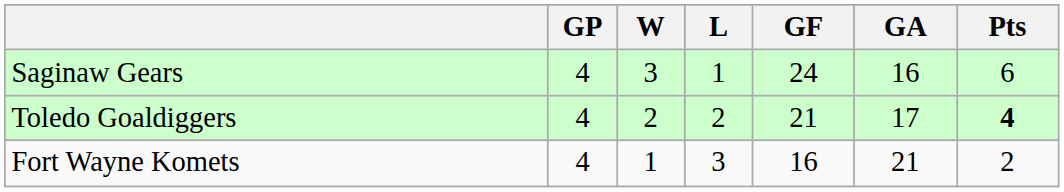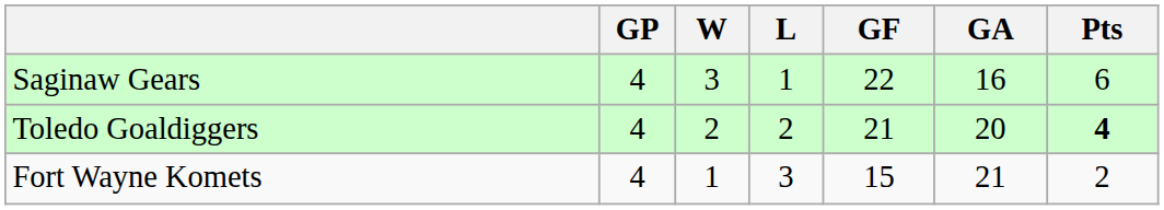Saginaw Gears | GF: 24 -> 22
Toledo Goaldiggers | GA: 17 -> 20
Fort Wayne Komets | GF: 16 -> 15
